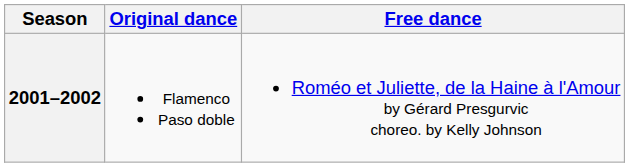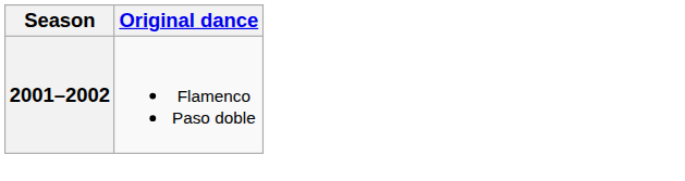- column: Free dance | Roméo et Juliette, de la Haine à l'Amour by Gérard Presgurvic choreo. by Kelly Johnson
